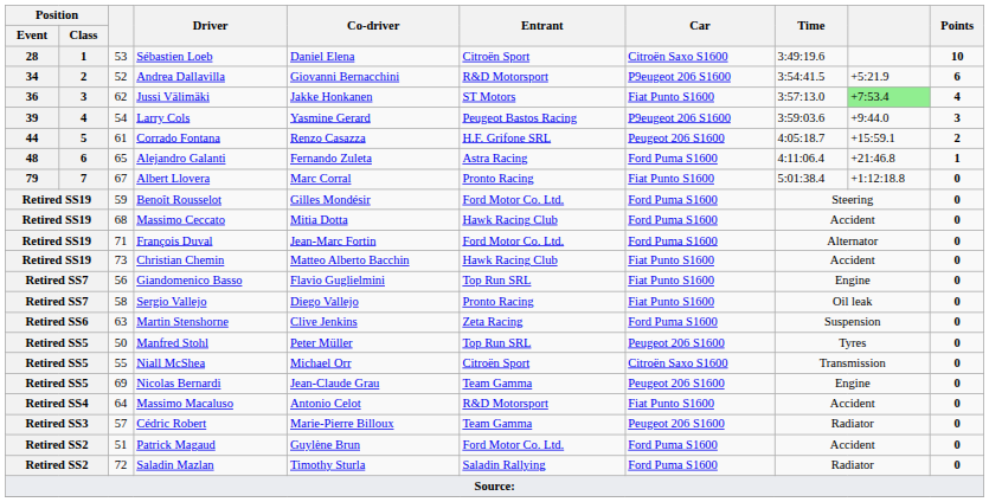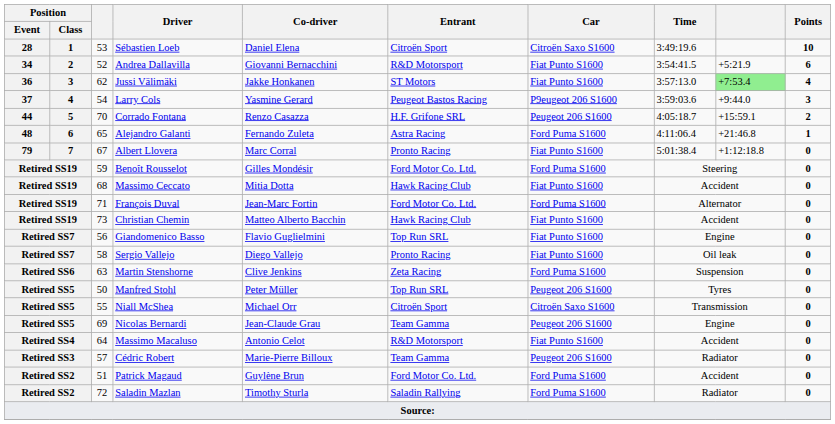Andrea Dallavilla | Car: P9eugeot 206 S1600 -> Fiat Punto S1600
Larry Cols | Position / Event: 39 -> 37
Corrado Fontana | column 3: 61 -> 70
Massimo Ceccato | Car: Ford Puma S1600 -> Fiat Punto S1600
